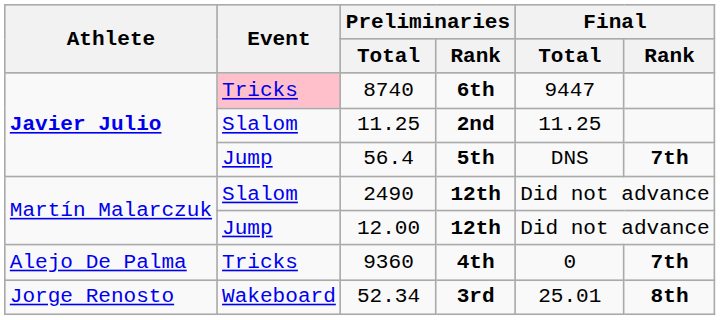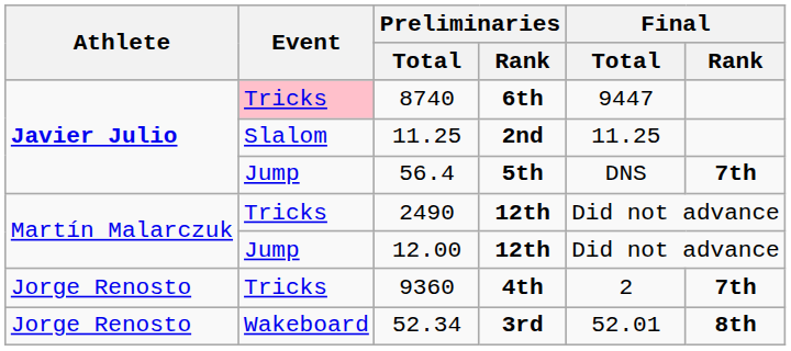2490 | Event: Slalom -> Tricks
9360 | Athlete: Alejo De Palma -> Jorge Renosto
9360 | Final / Total: 0 -> 2
52.34 | Final / Total: 25.01 -> 52.01
